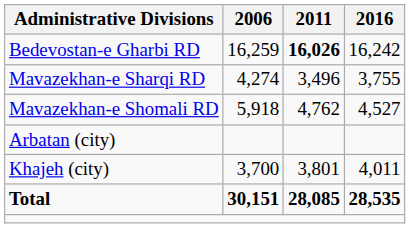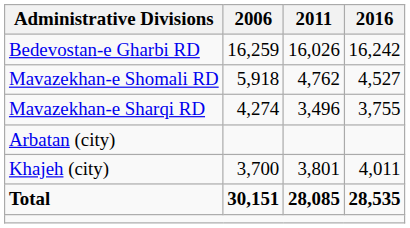Bedevostan-e Gharbi RD | 2011: bold -> normal
rows swapped: Mavazekhan-e Sharqi RD <-> Mavazekhan-e Shomali RD
